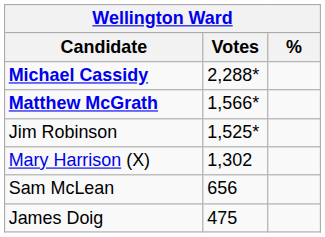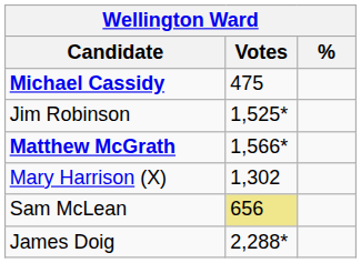Michael Cassidy | Votes: 2,288* -> 475
rows swapped: Matthew McGrath <-> Jim Robinson
Sam McLean | Votes: no background -> khaki background
James Doig | Votes: 475 -> 2,288*
